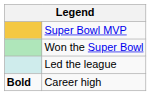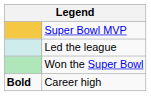rows swapped: Won the Super Bowl <-> Led the league
